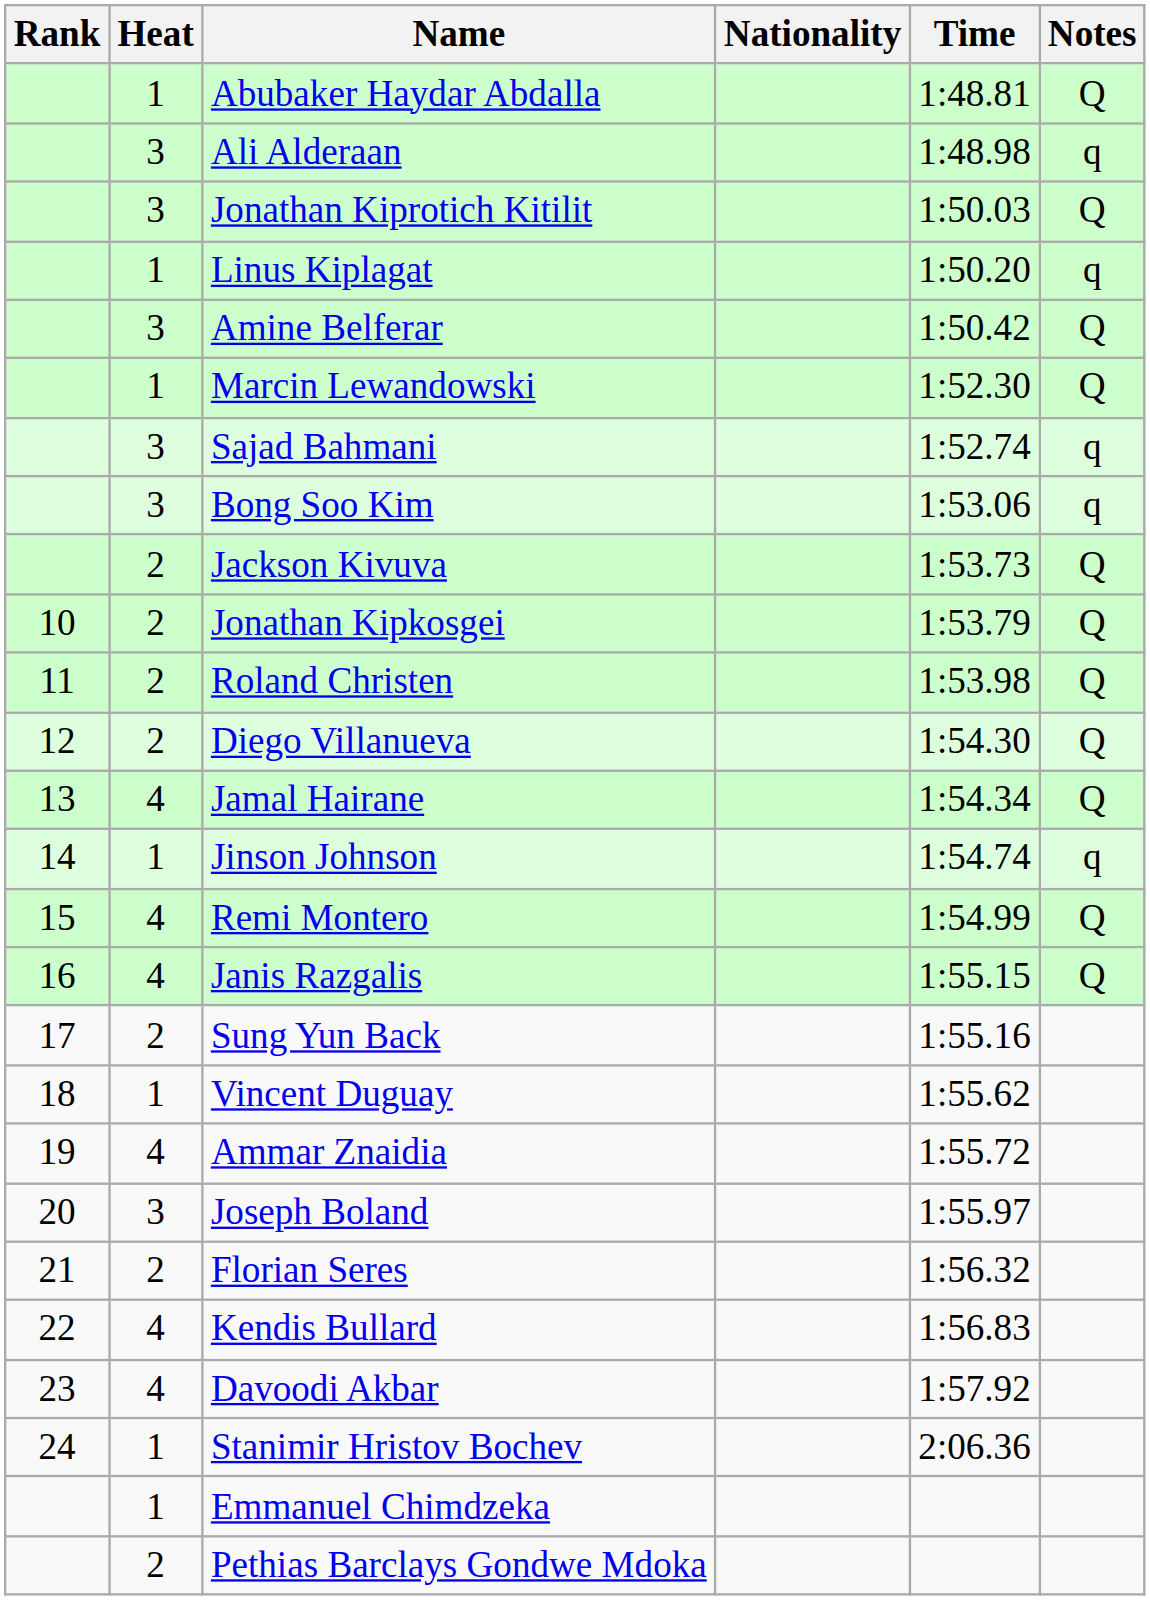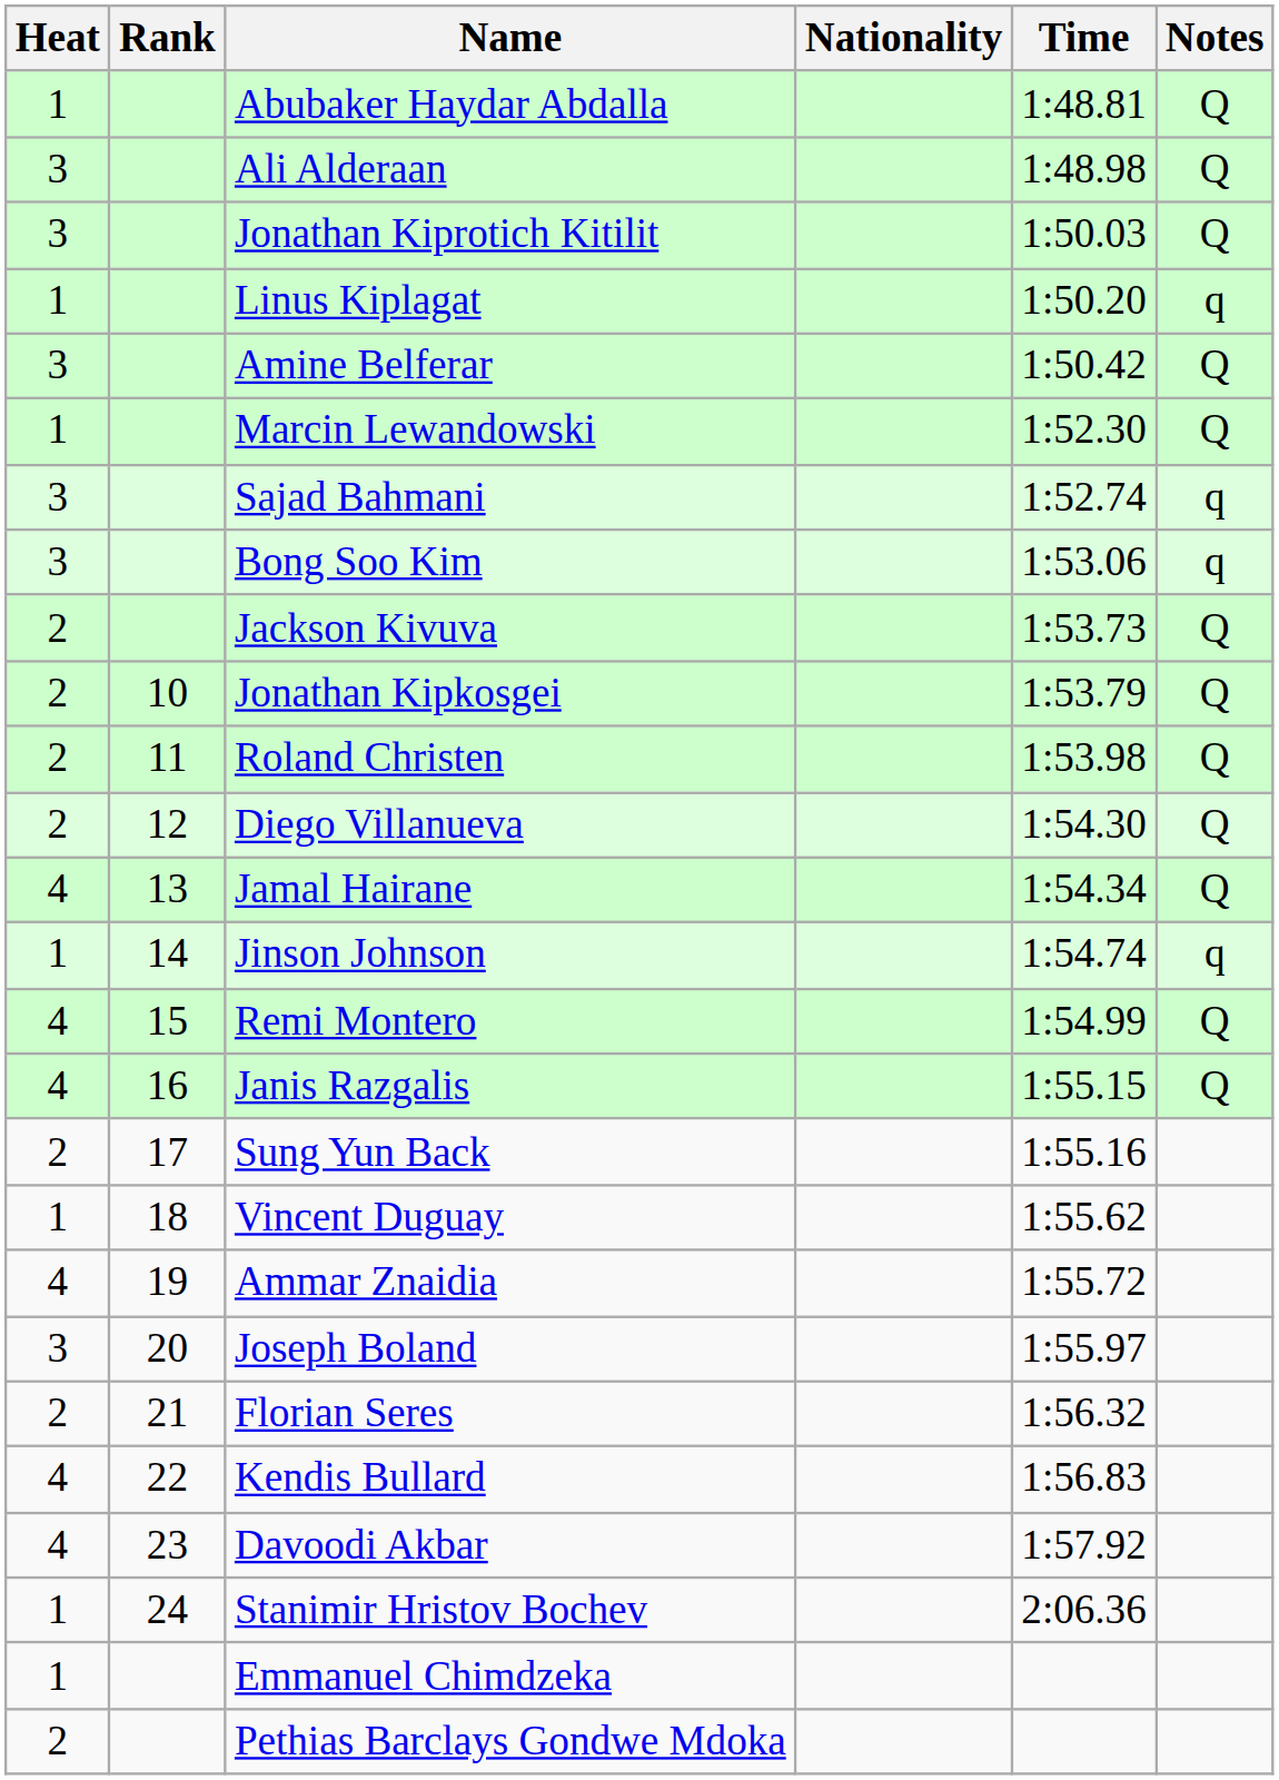columns swapped: Rank <-> Heat
Ali Alderaan | Notes: q -> Q
